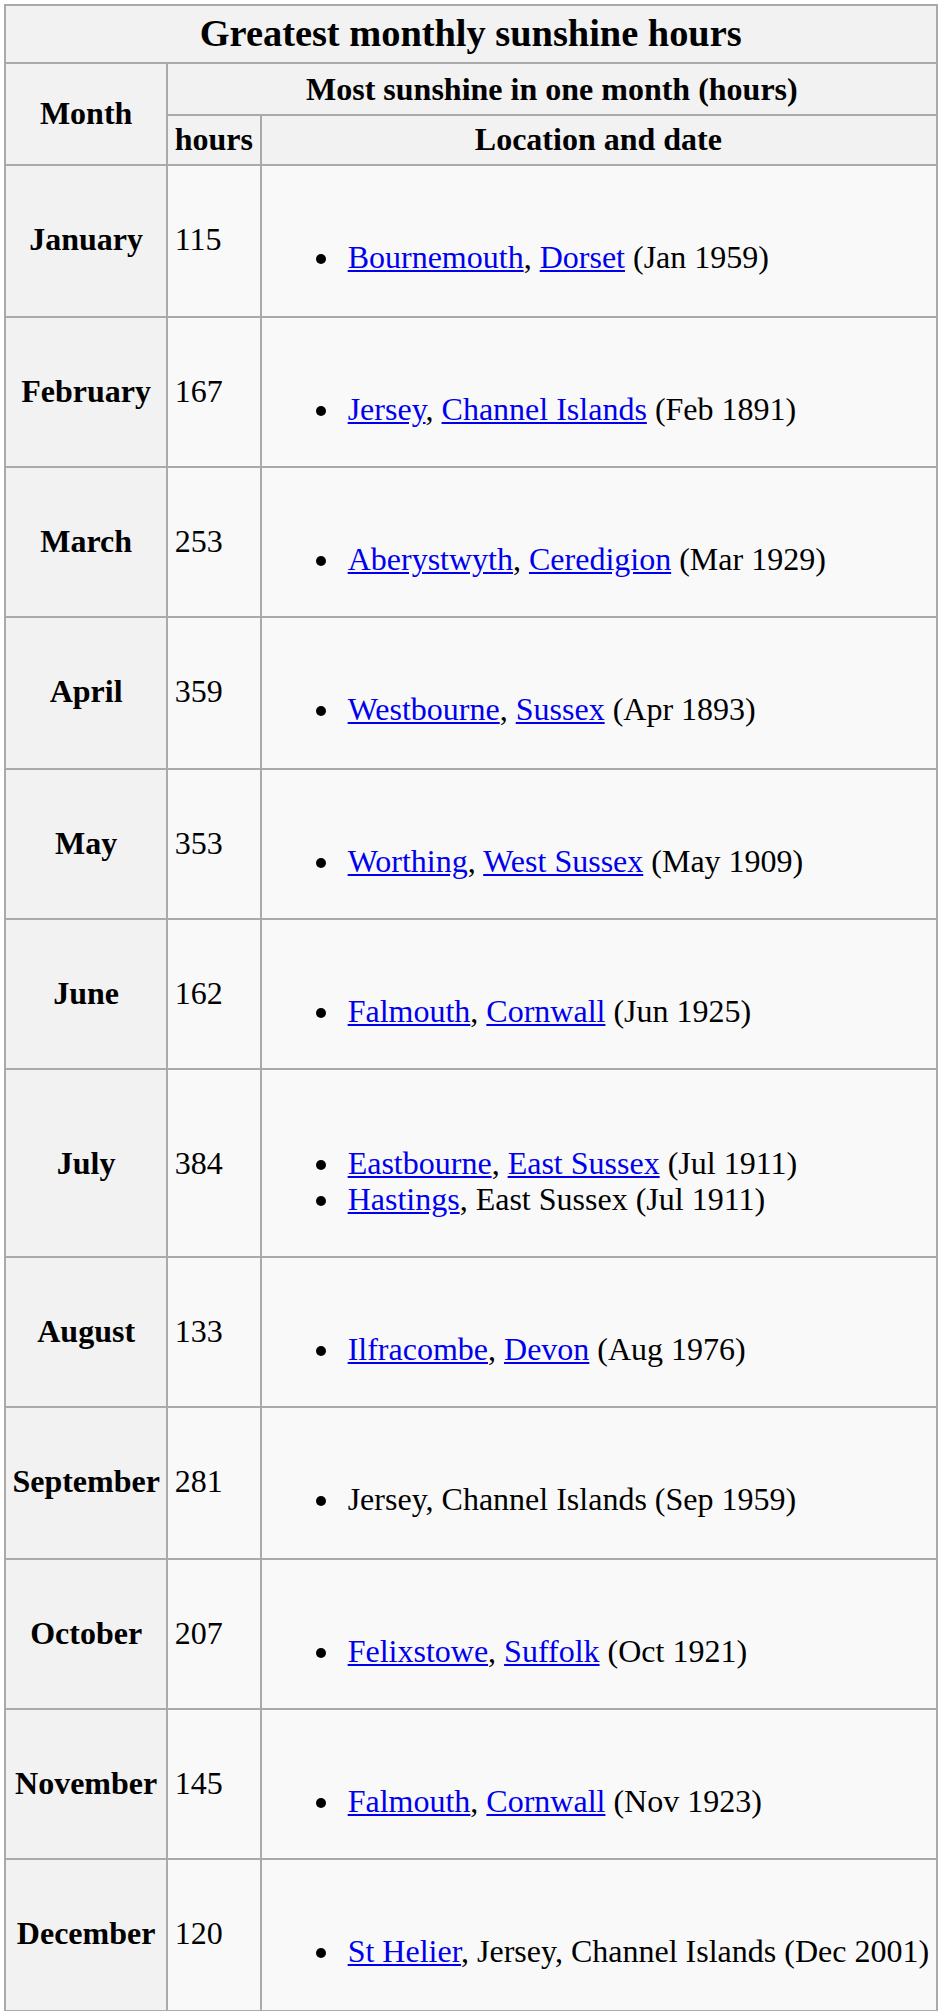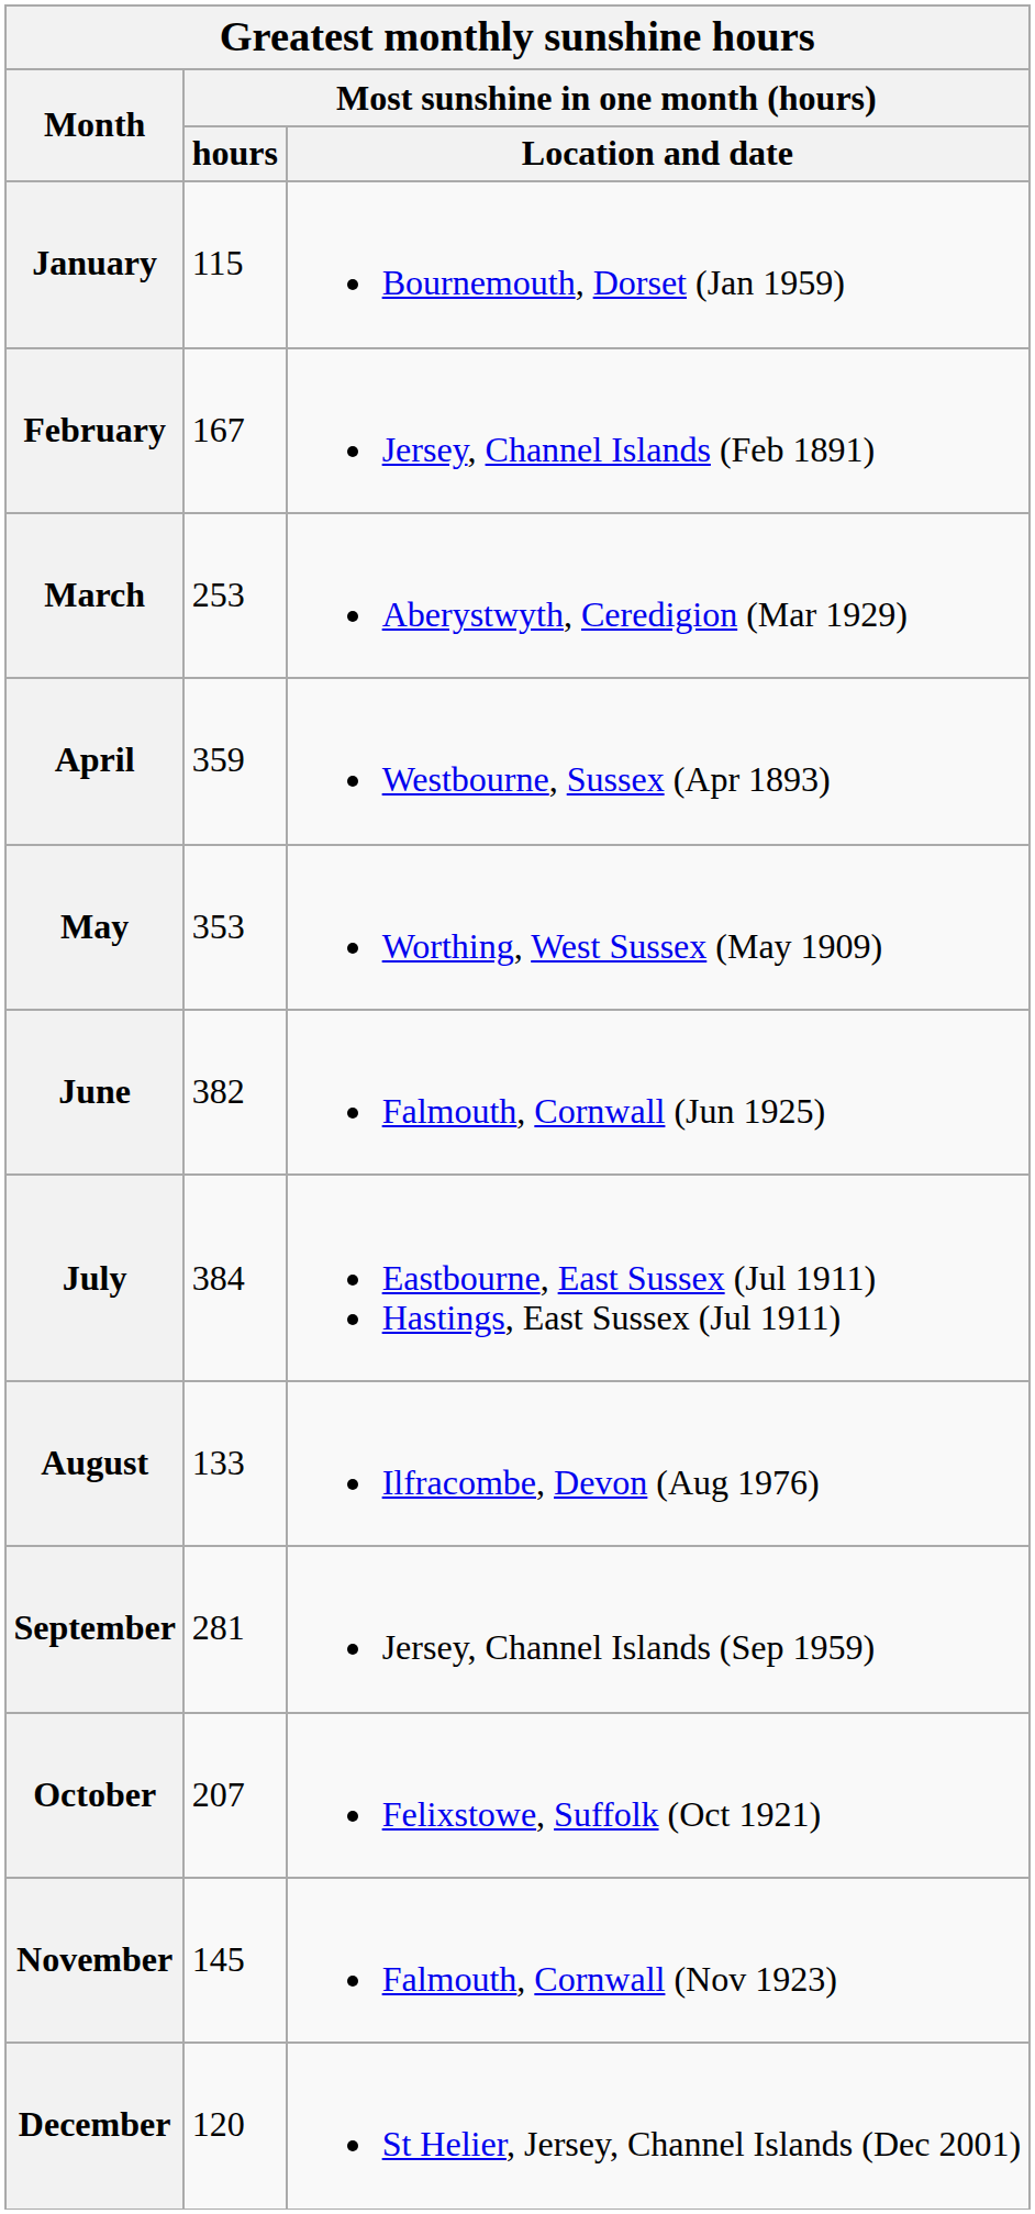June | Most sunshine in one month (hours) / hours: 162 -> 382
